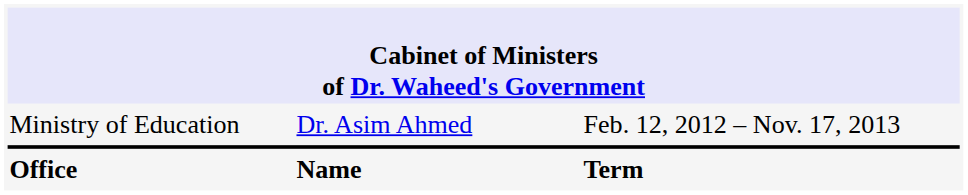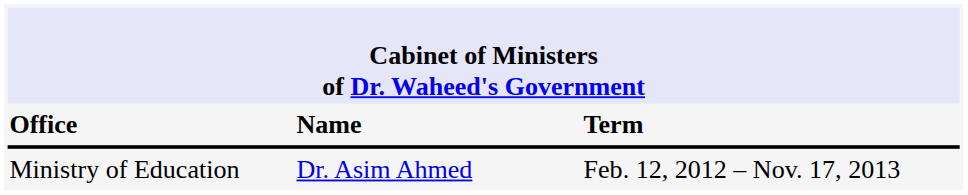rows swapped: Office <-> Ministry of Education
